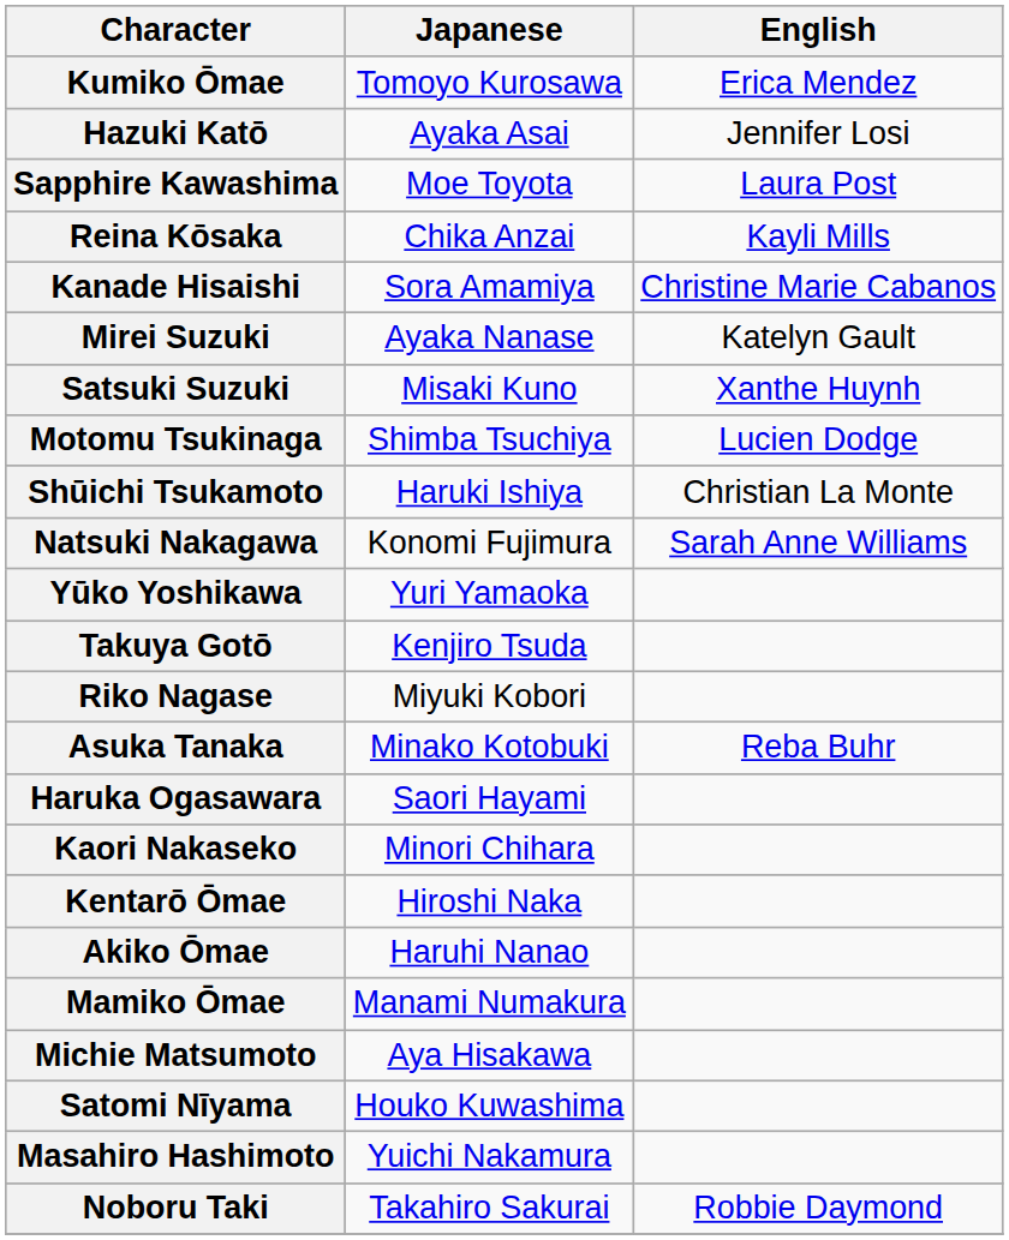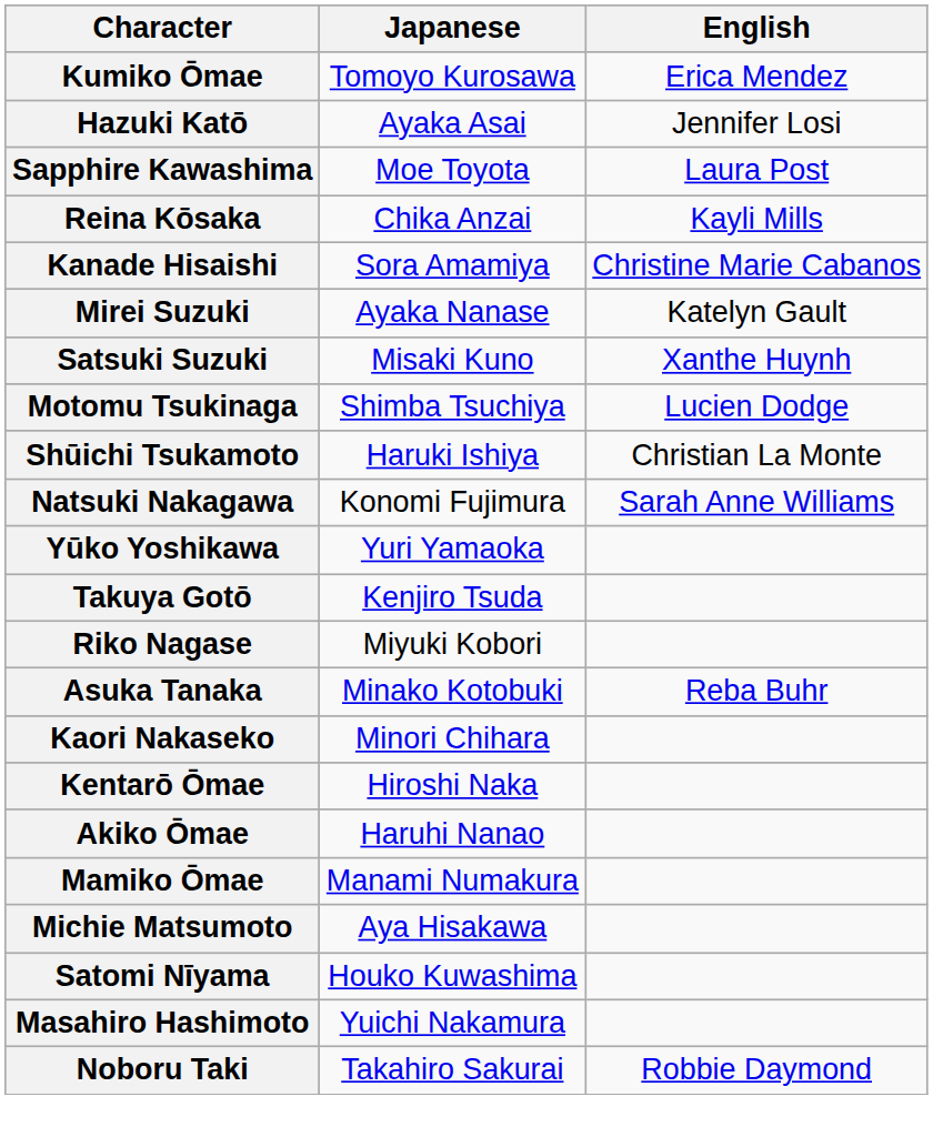- row: Haruka Ogasawara | Saori Hayami
